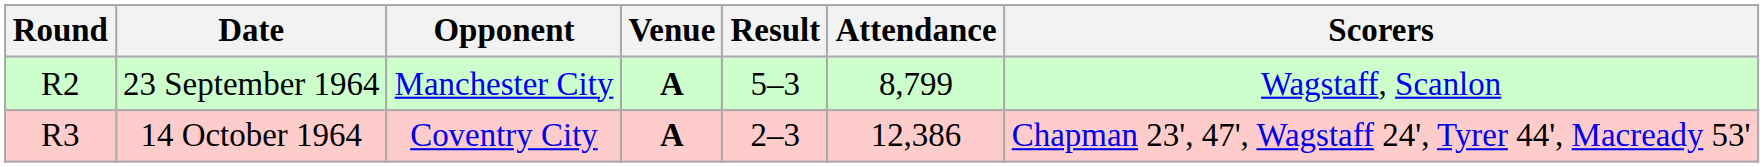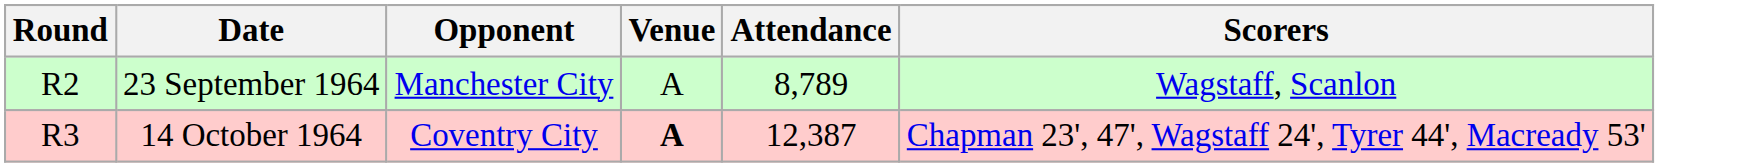- column: Result | 5–3 | 2–3
23 September 1964 | Venue: bold -> normal
23 September 1964 | Attendance: 8,799 -> 8,789
14 October 1964 | Attendance: 12,386 -> 12,387
